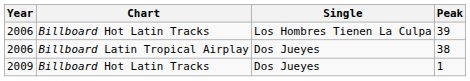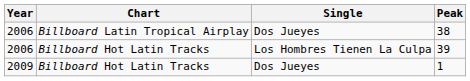rows swapped: 38 <-> 39
